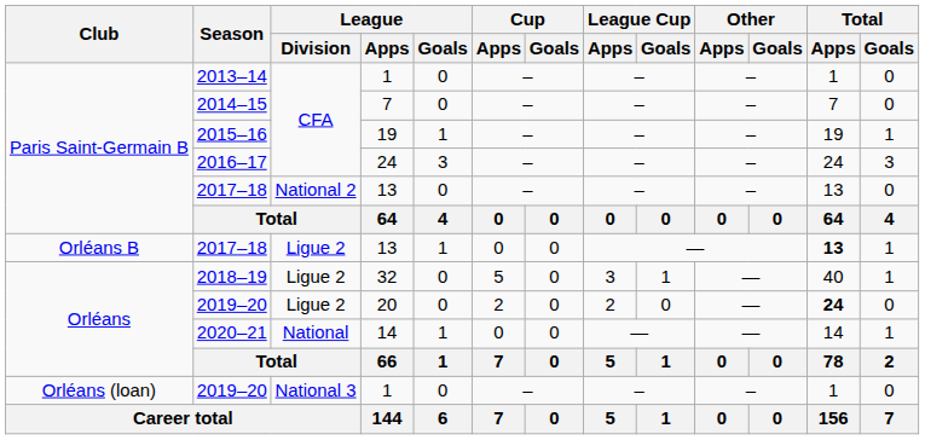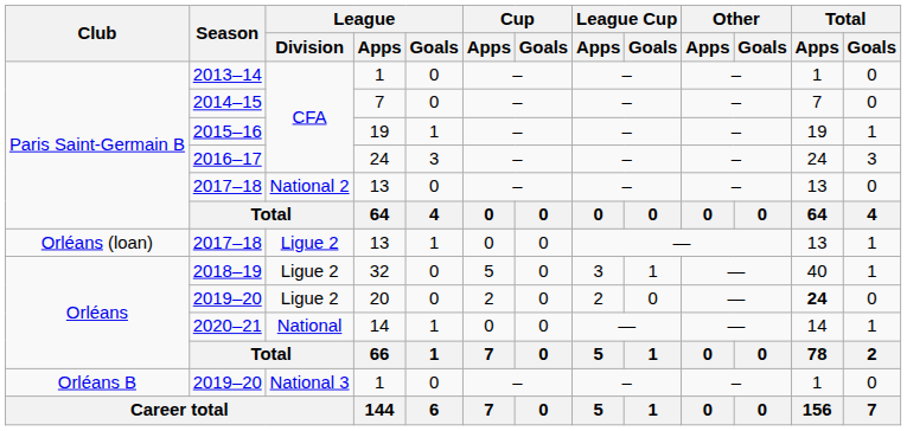2017–18 / Ligue 2 | Club: Orléans B -> Orléans (loan)
2017–18 / Ligue 2 | Total / Apps: bold -> normal
2019–20 / National 3 | Club: Orléans (loan) -> Orléans B
